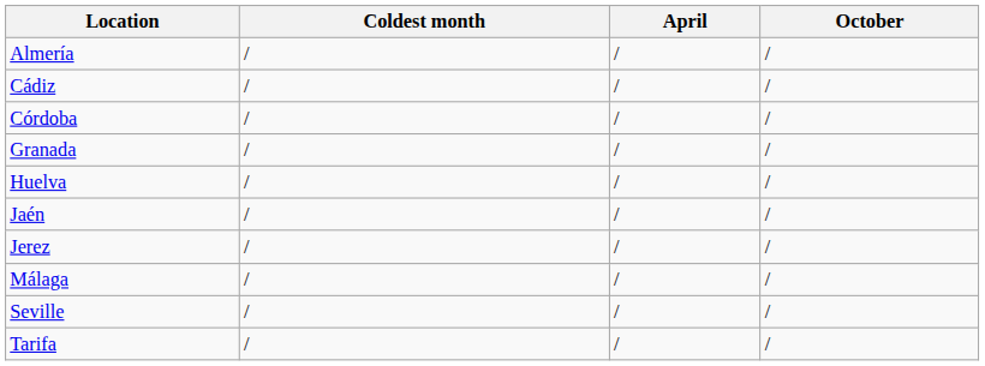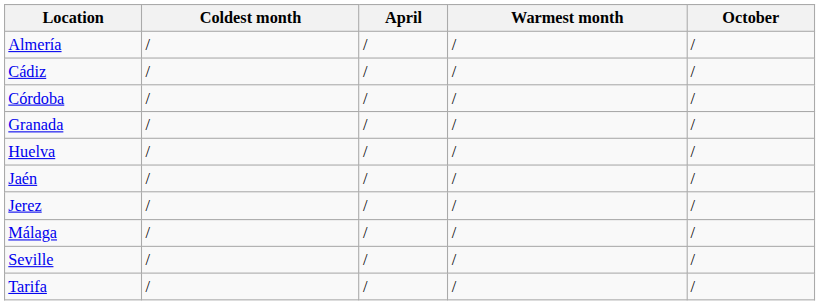+ column: Warmest month | / | / | / | / | / | / | / | / | / | /
